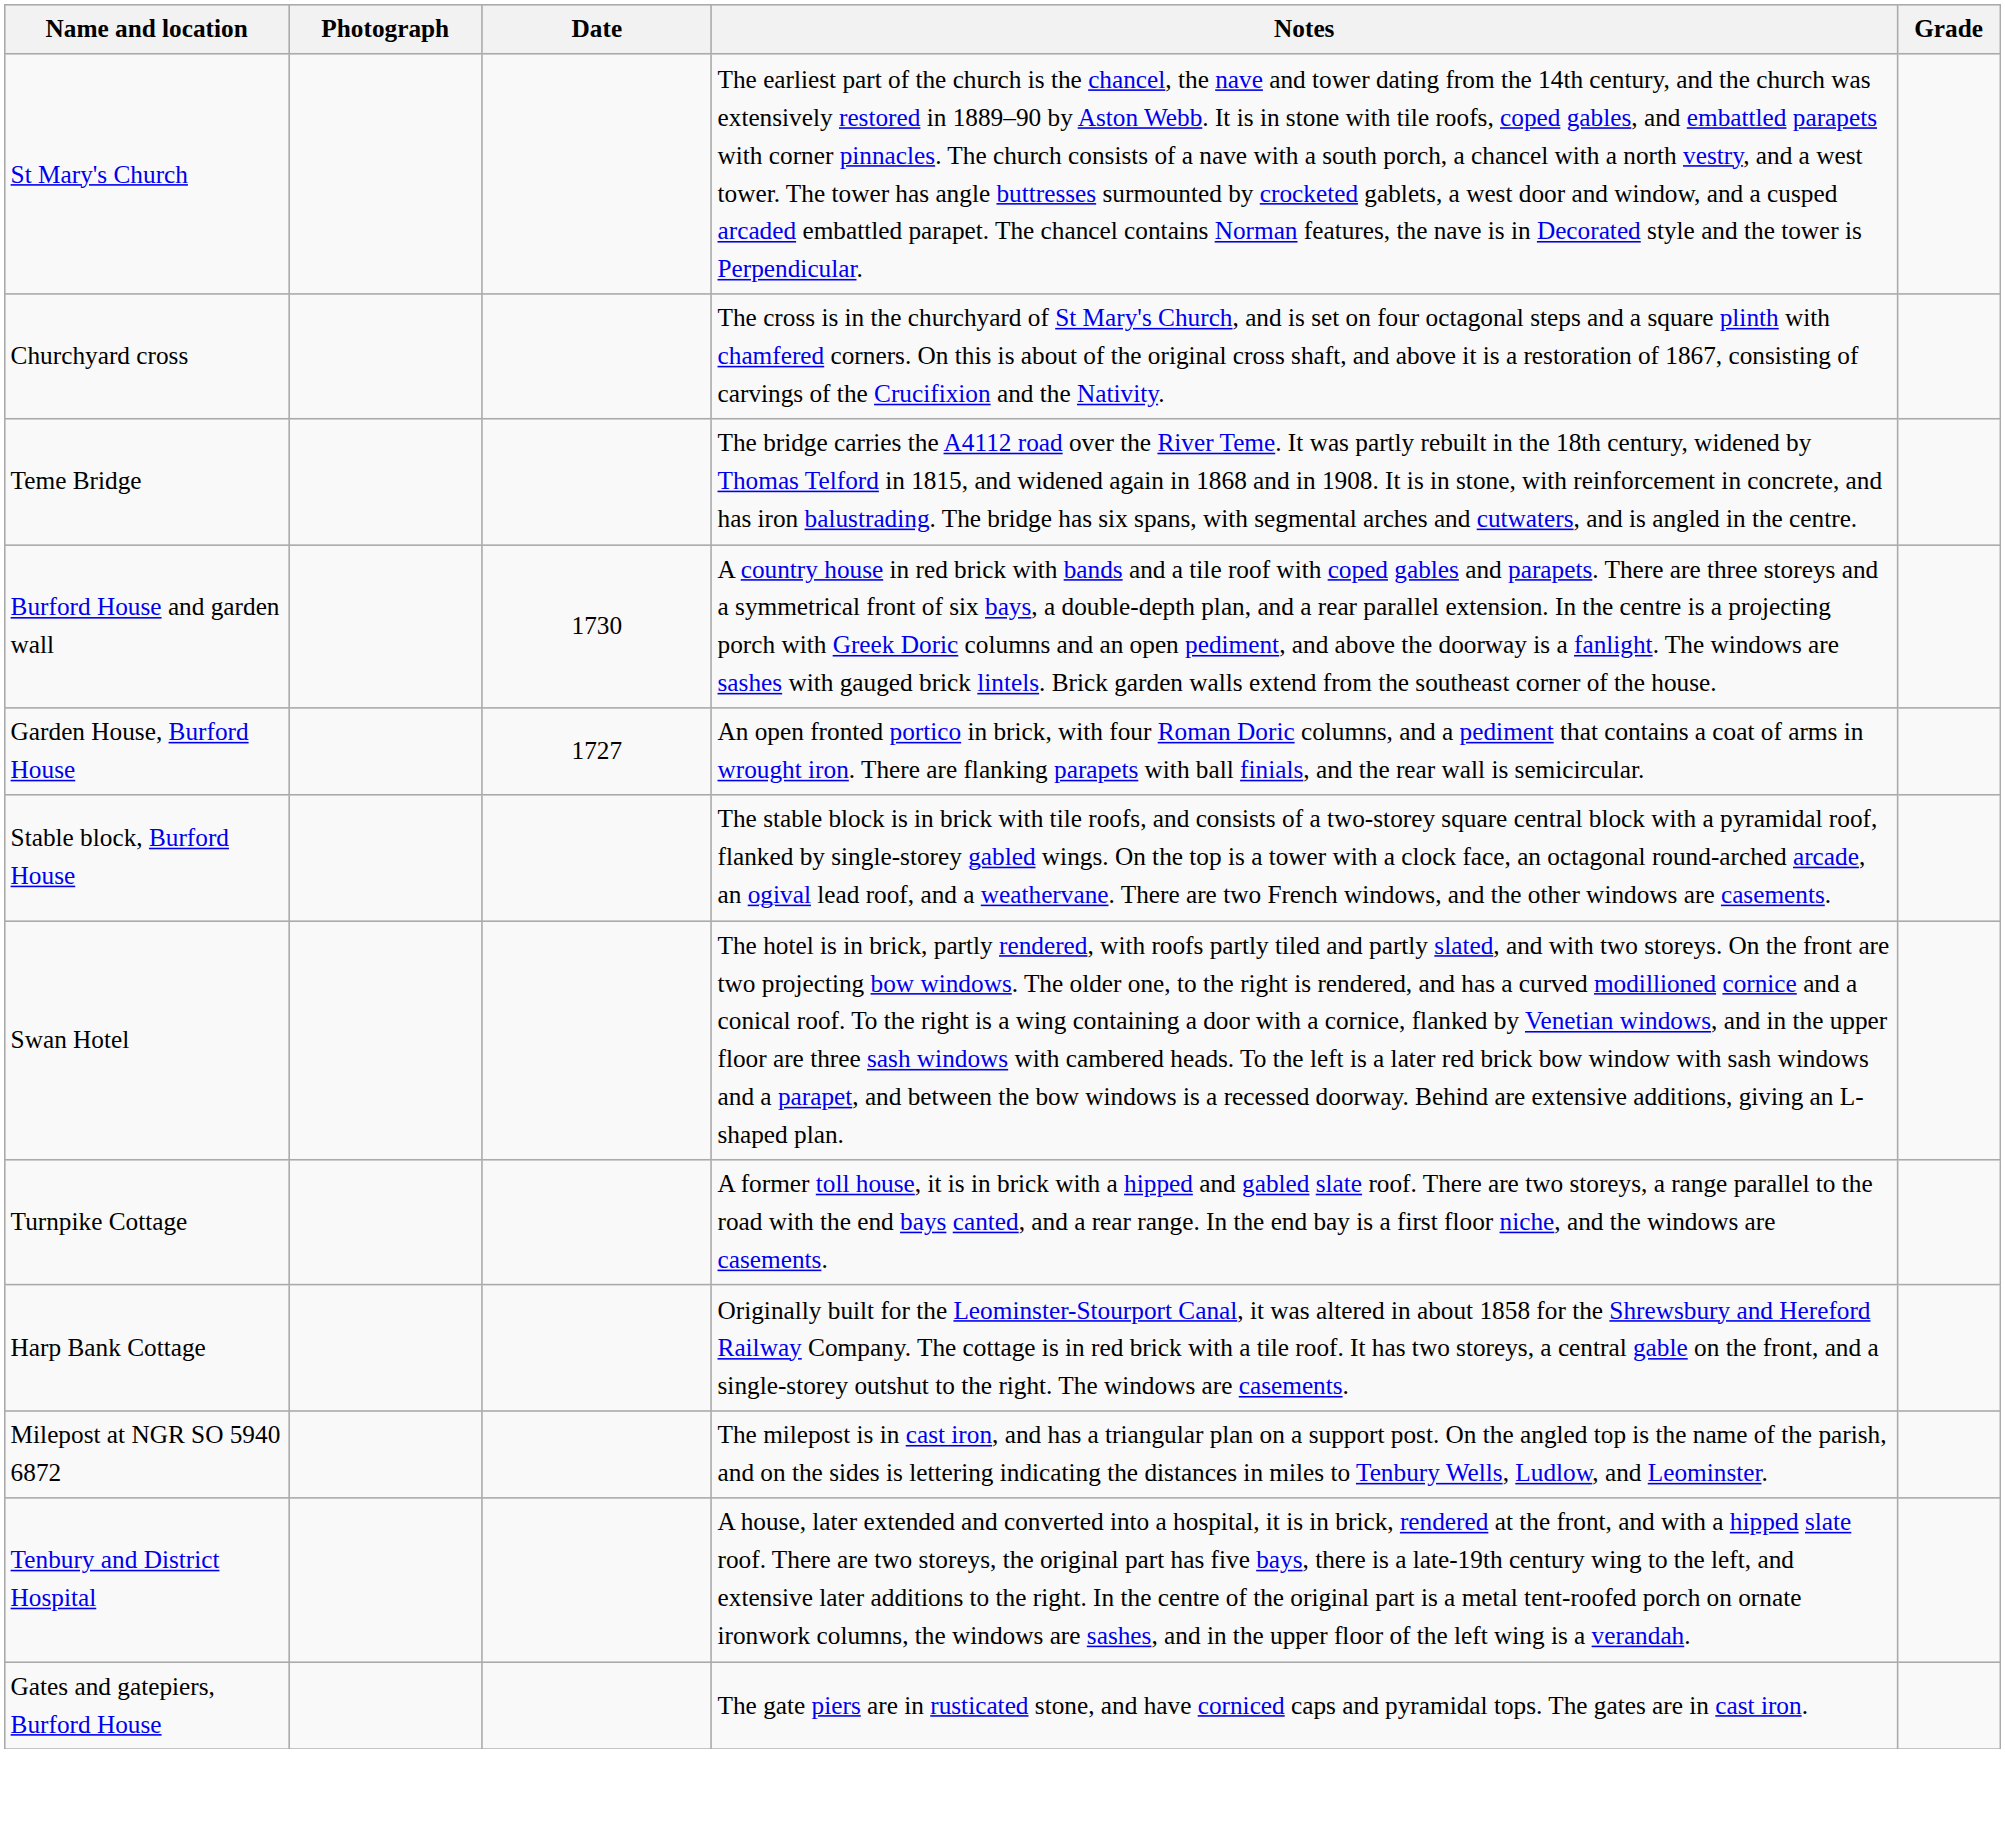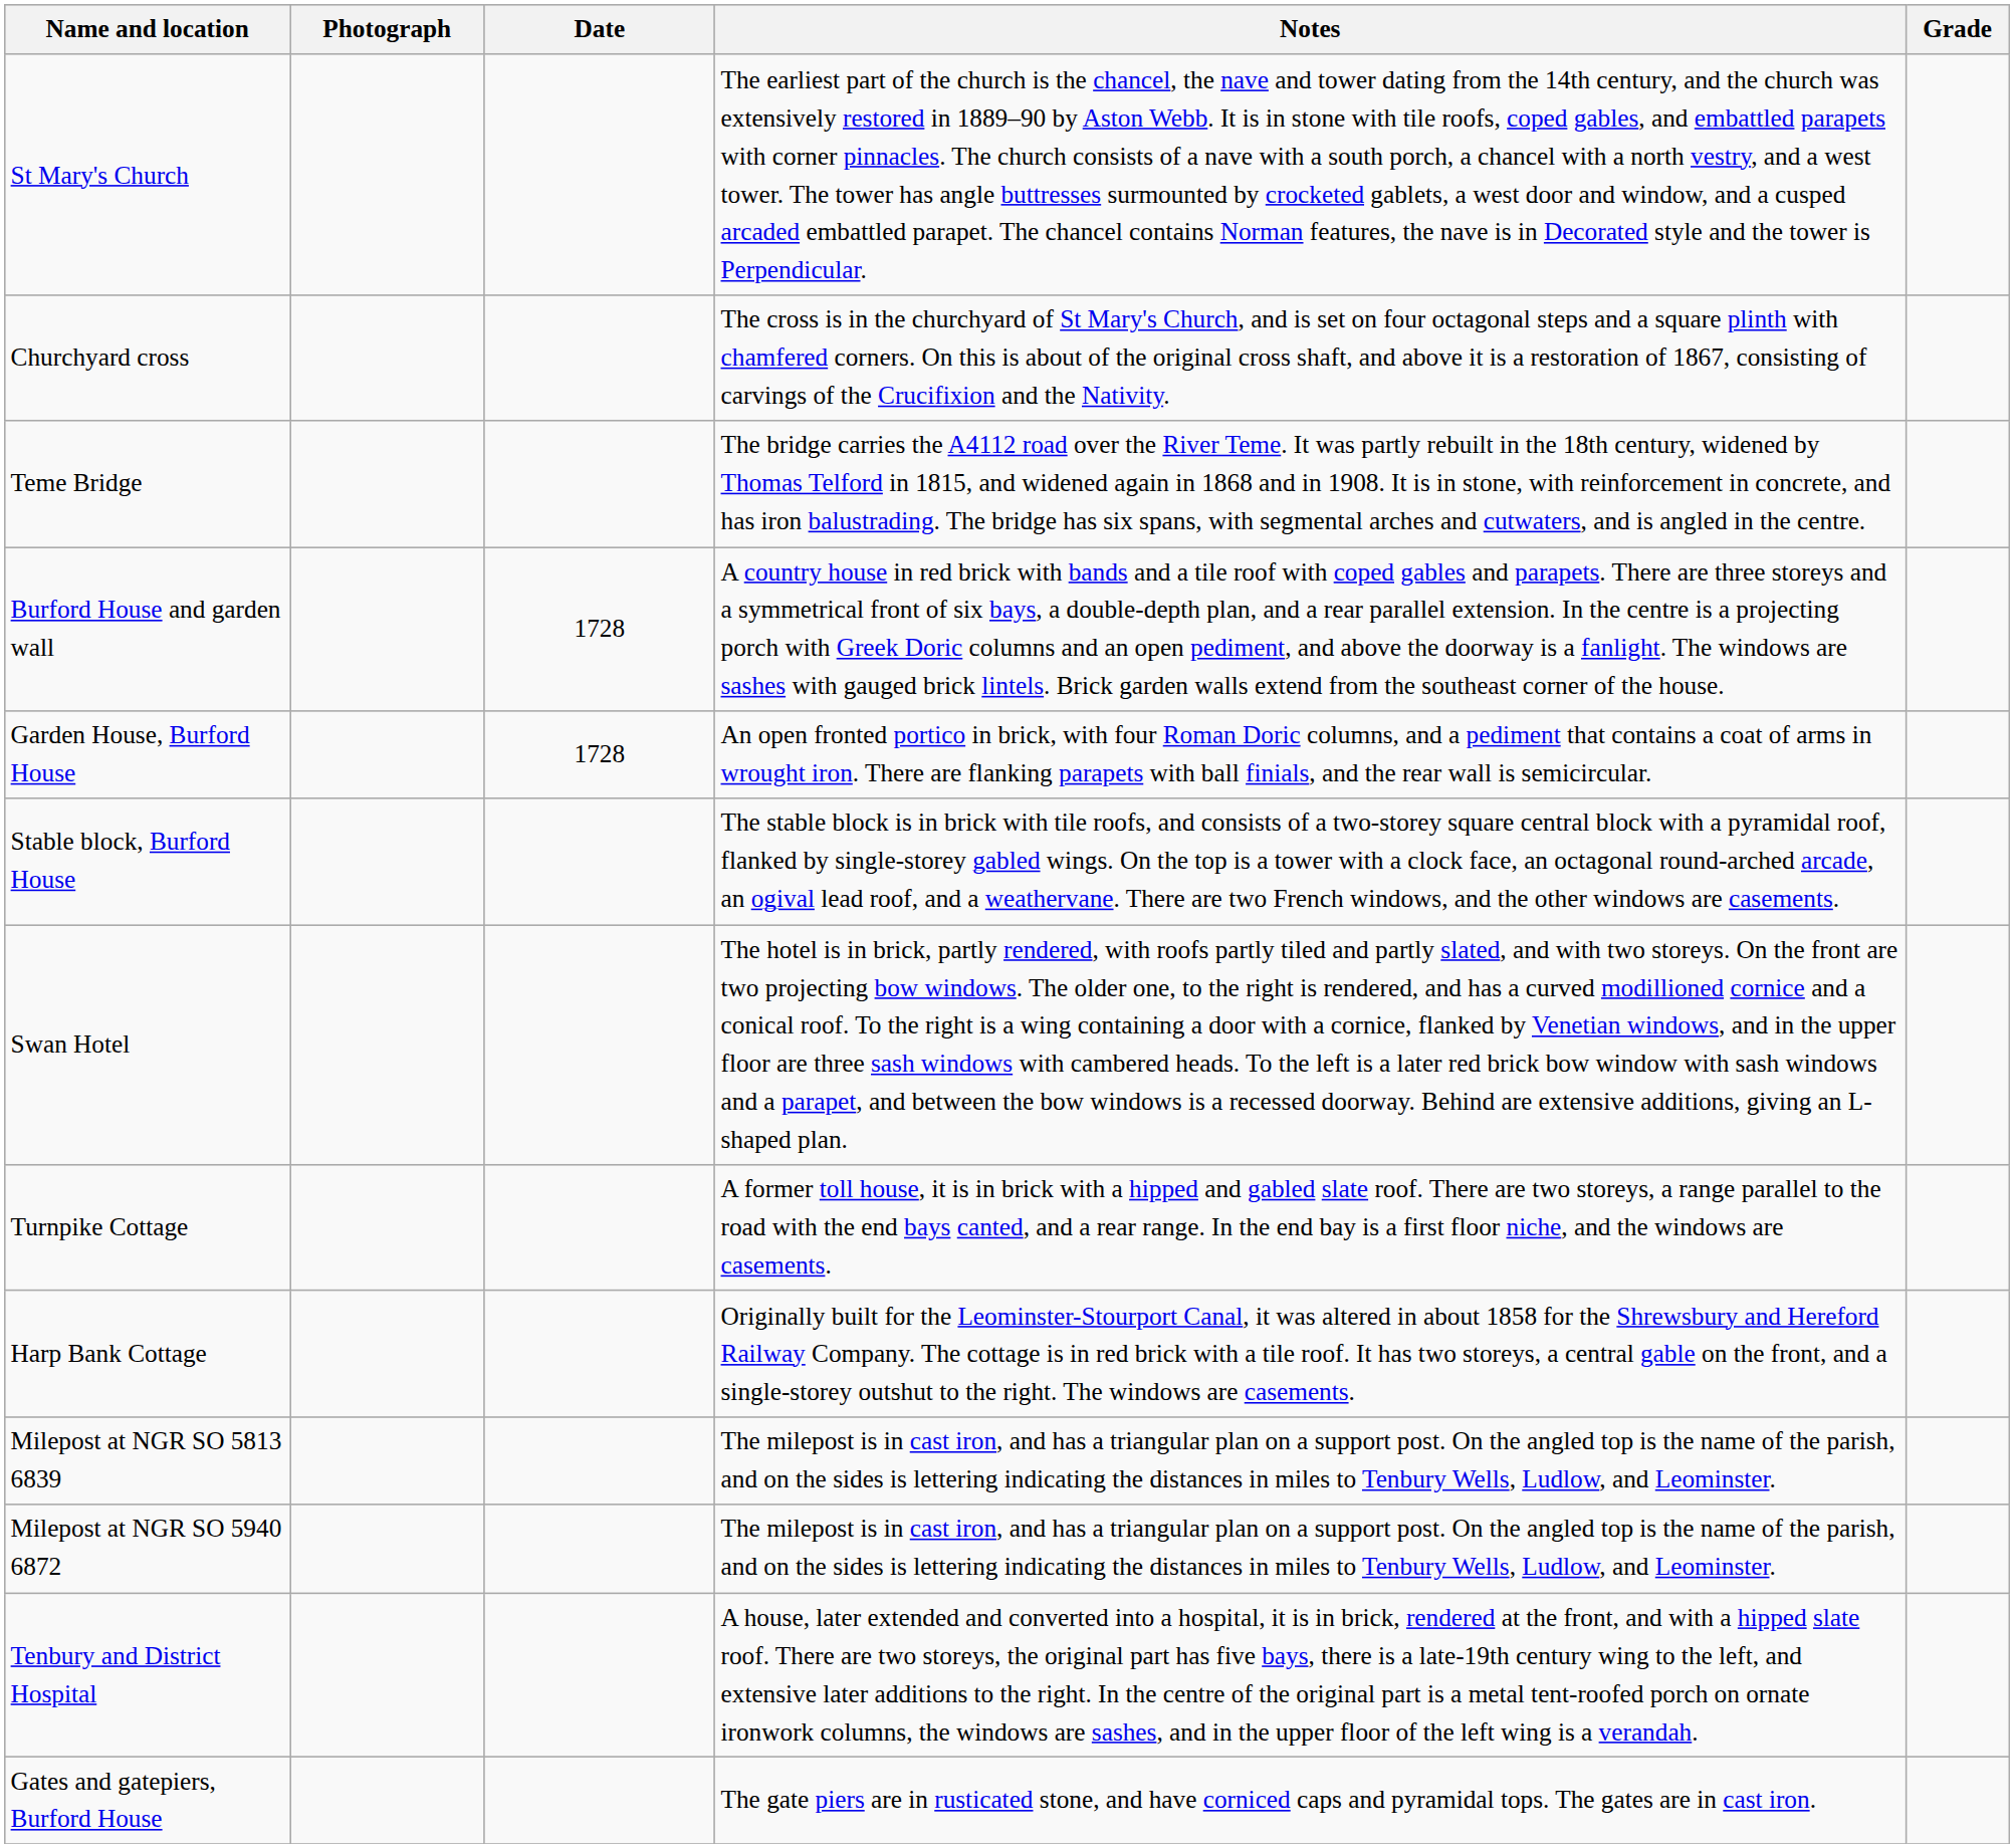Burford House and garden wall | Date: 1730 -> 1728
Garden House, Burford House | Date: 1727 -> 1728
+ row: Milepost at NGR SO 5813 6839 | The milepost is in cast iron, and has a triangular plan on a support post. On the angled top is the name of the parish, and on the sides is lettering indicating the distances in miles to Tenbury Wells, Ludlow, and Leominster.
